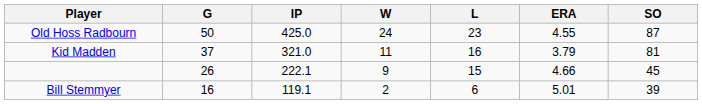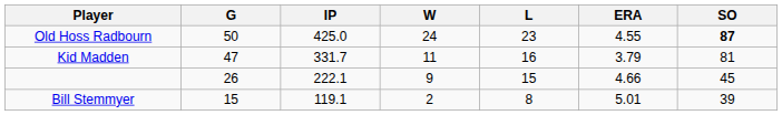Old Hoss Radbourn | SO: normal -> bold
Kid Madden | G: 37 -> 47
Kid Madden | IP: 321.0 -> 331.7
Bill Stemmyer | G: 16 -> 15
Bill Stemmyer | L: 6 -> 8
